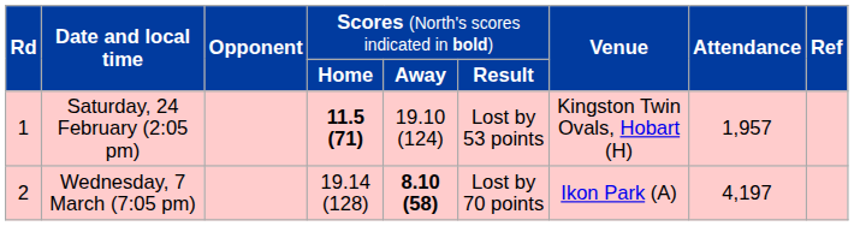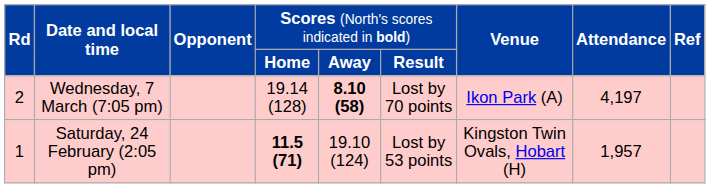rows swapped: Saturday, 24 February (2:05 pm) <-> Wednesday, 7 March (7:05 pm)
